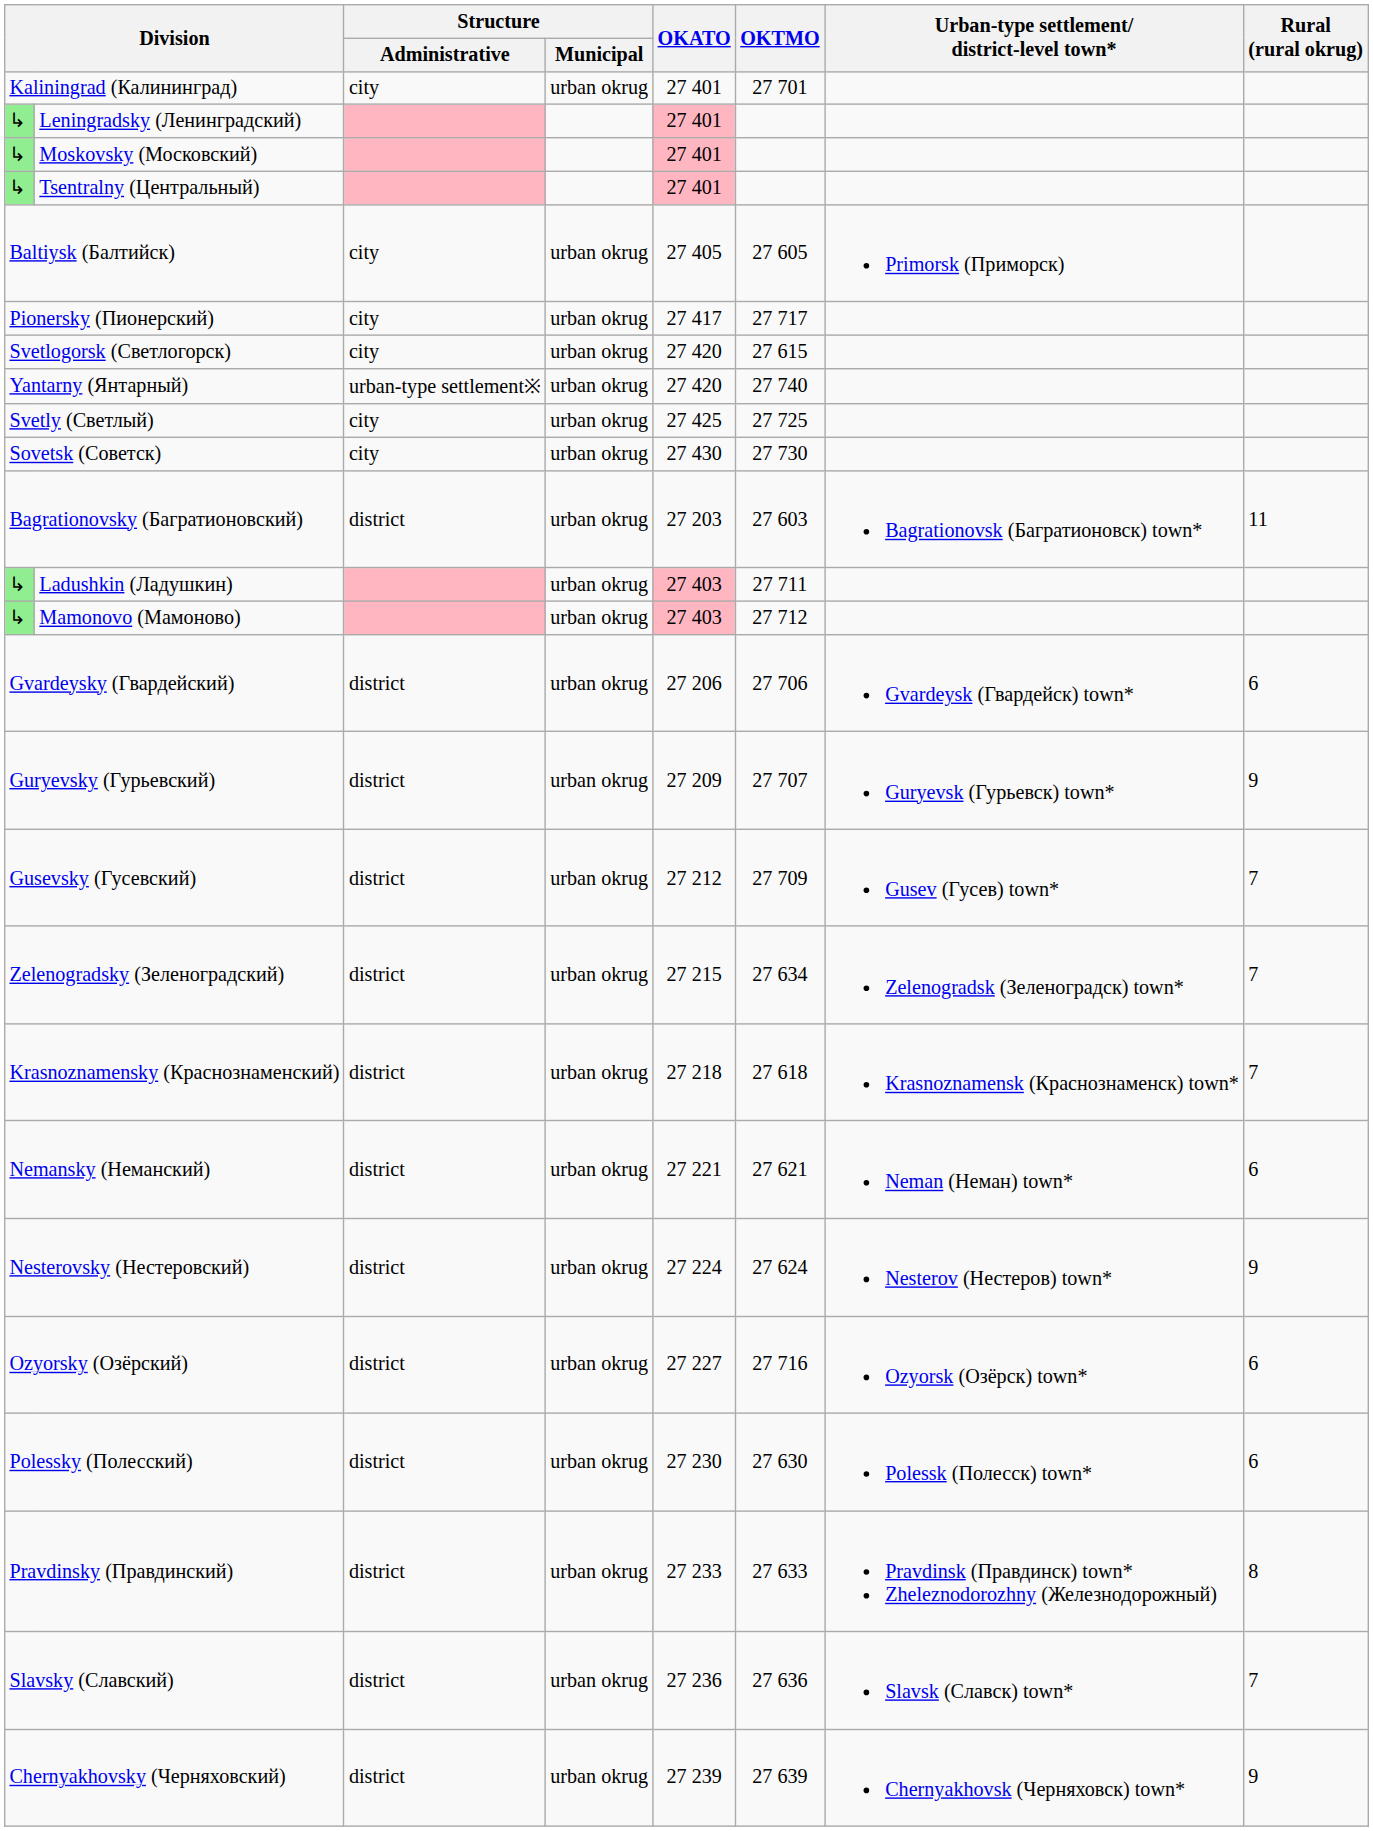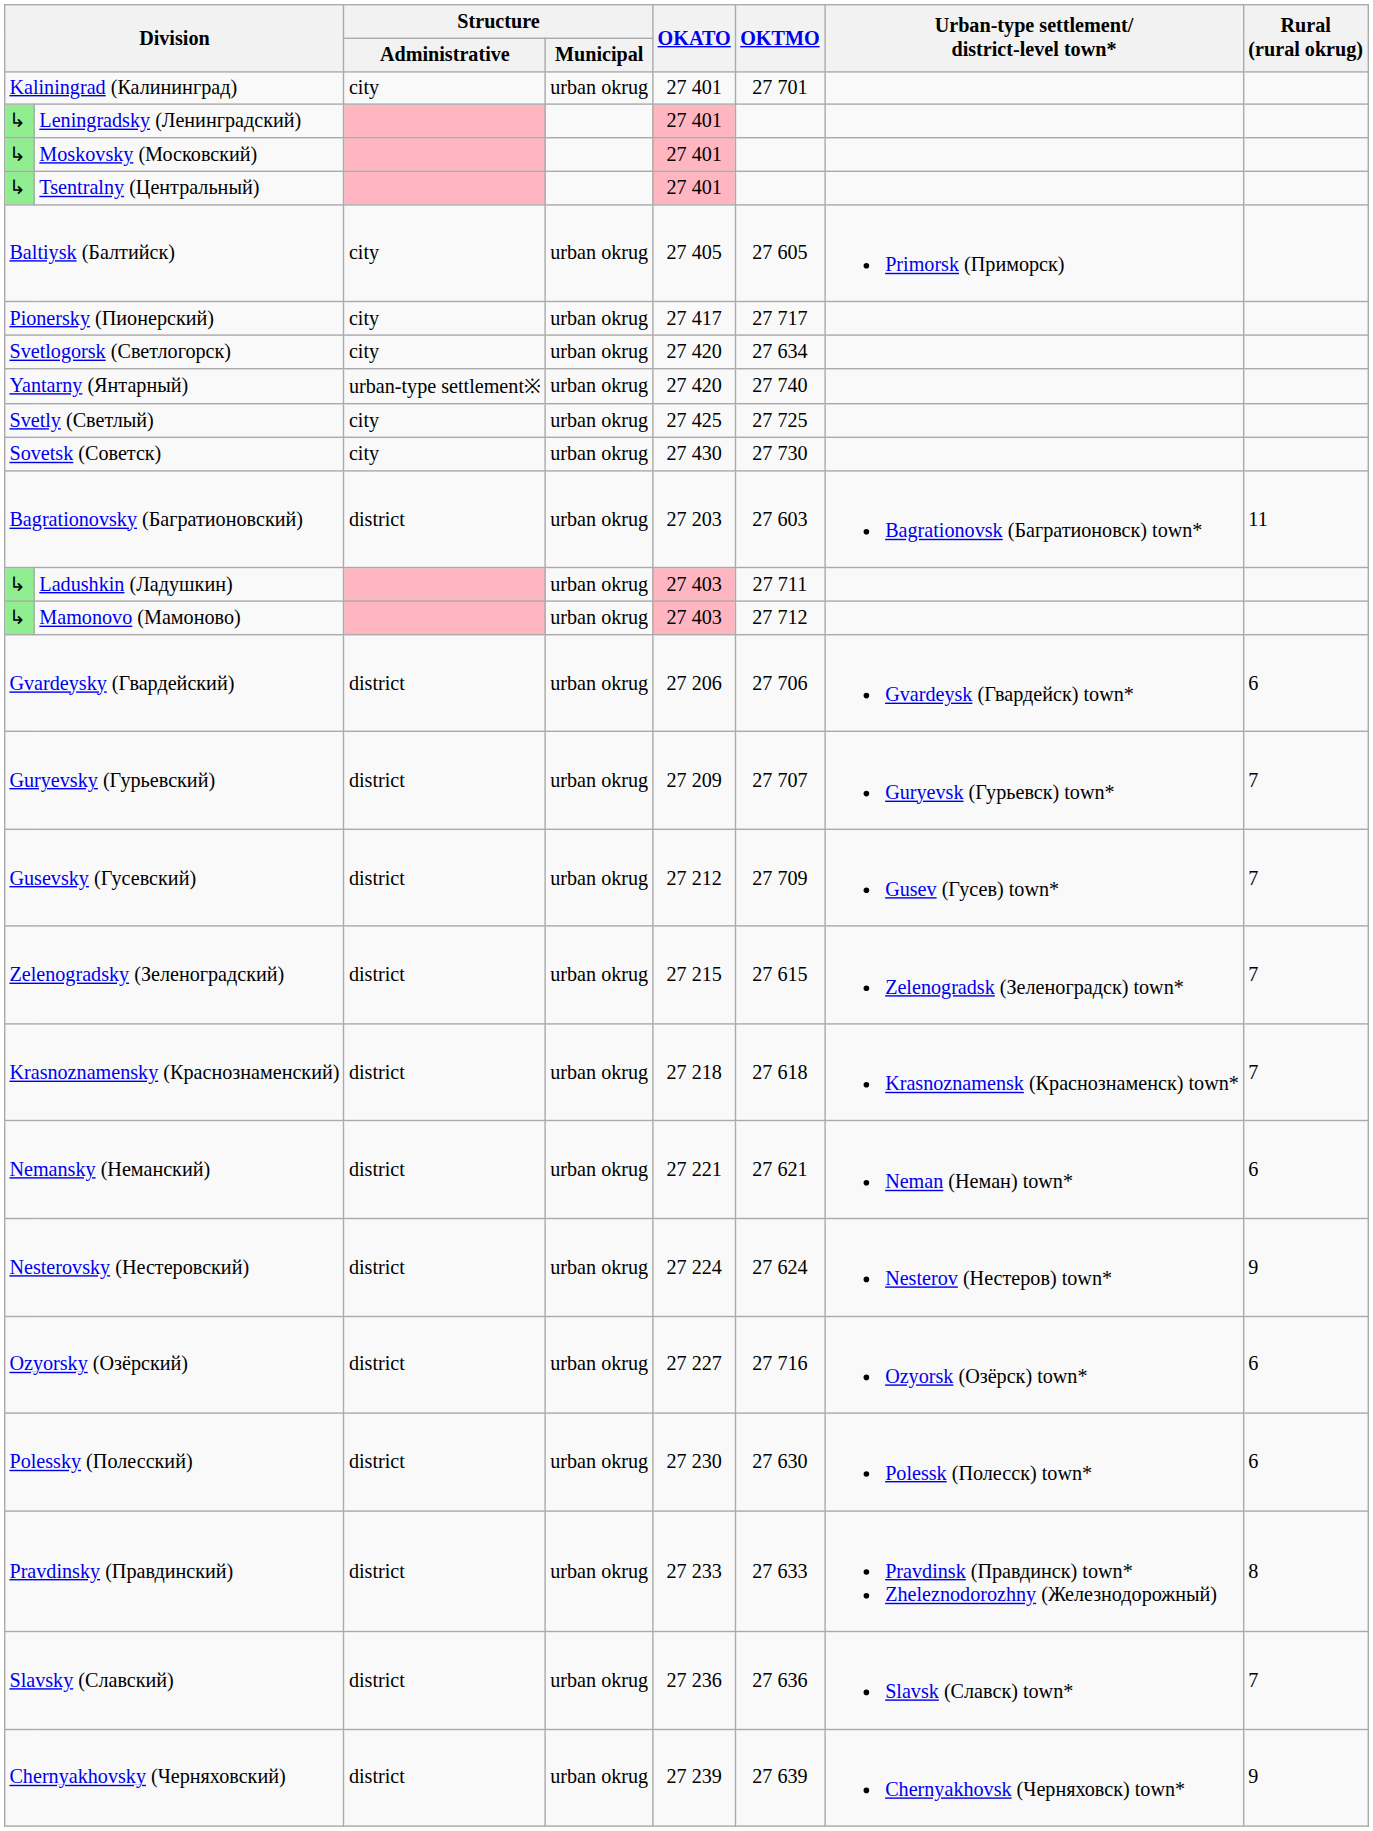Svetlogorsk (Светлогорск) | OKTMO: 27 615 -> 27 634
Guryevsky (Гурьевский) | Rural (rural okrug): 9 -> 7
Zelenogradsky (Зеленоградский) | OKTMO: 27 634 -> 27 615
